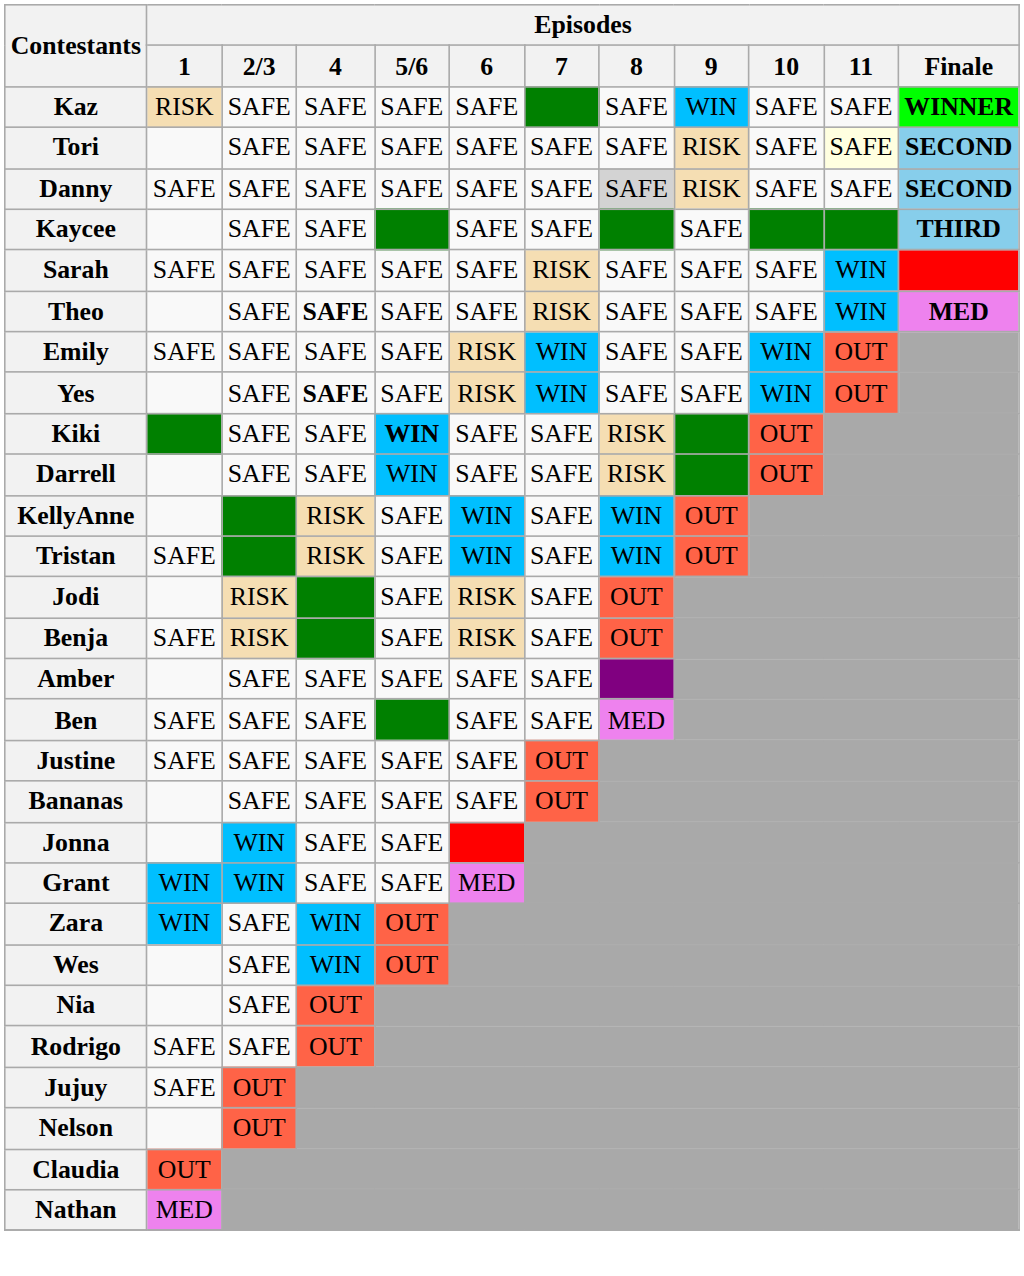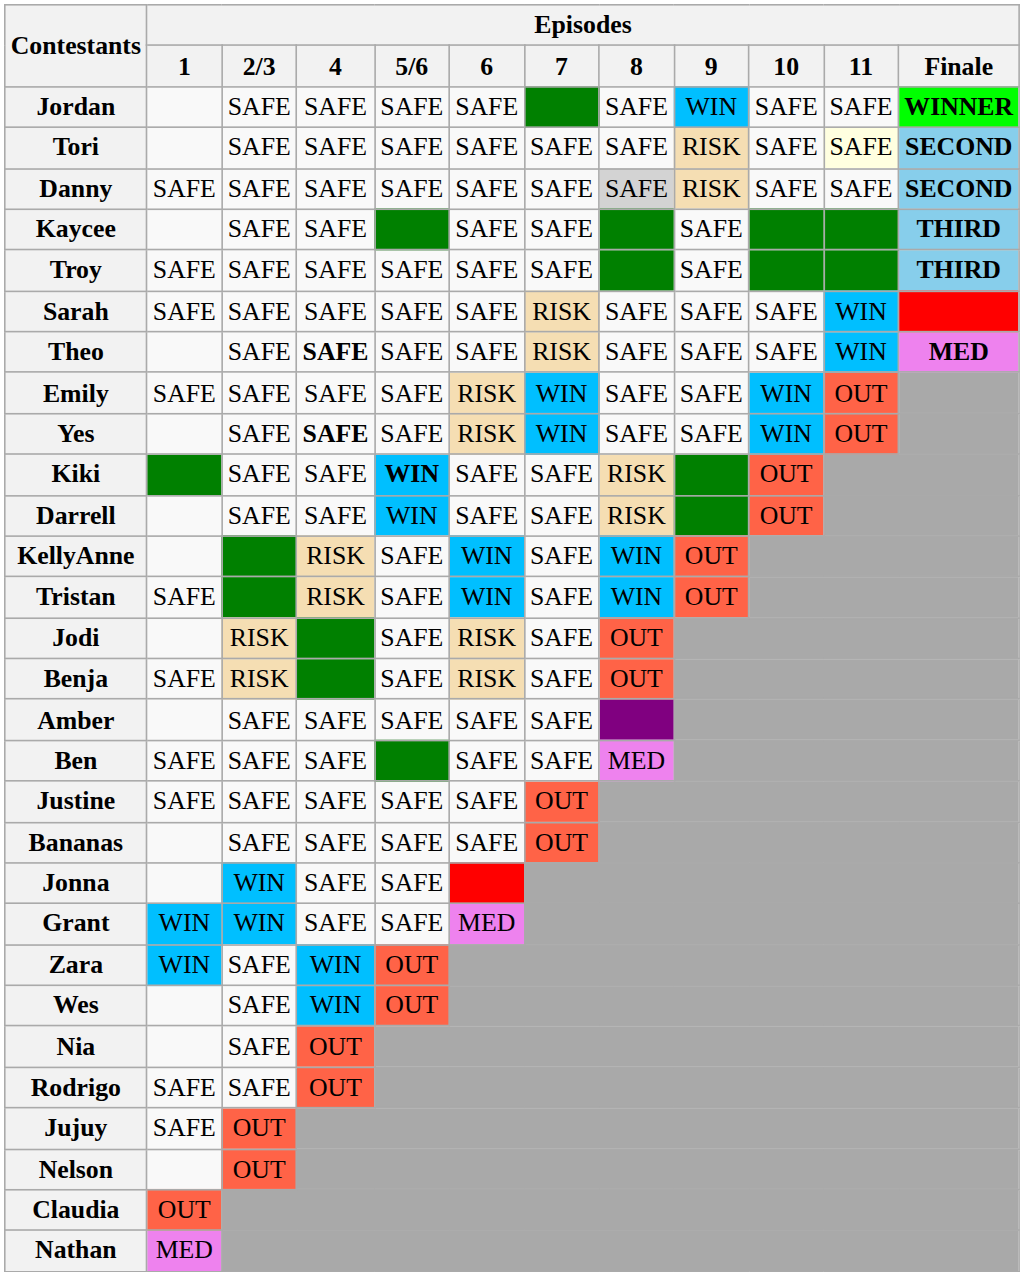- row: Kaz | RISK | SAFE | SAFE | SAFE | SAFE | SAFE | WIN | SAFE | SAFE | WINNER
+ row: Jordan | SAFE | SAFE | SAFE | SAFE | SAFE | WIN | SAFE | SAFE | WINNER
+ row: Troy | SAFE | SAFE | SAFE | SAFE | SAFE | SAFE | SAFE | THIRD
